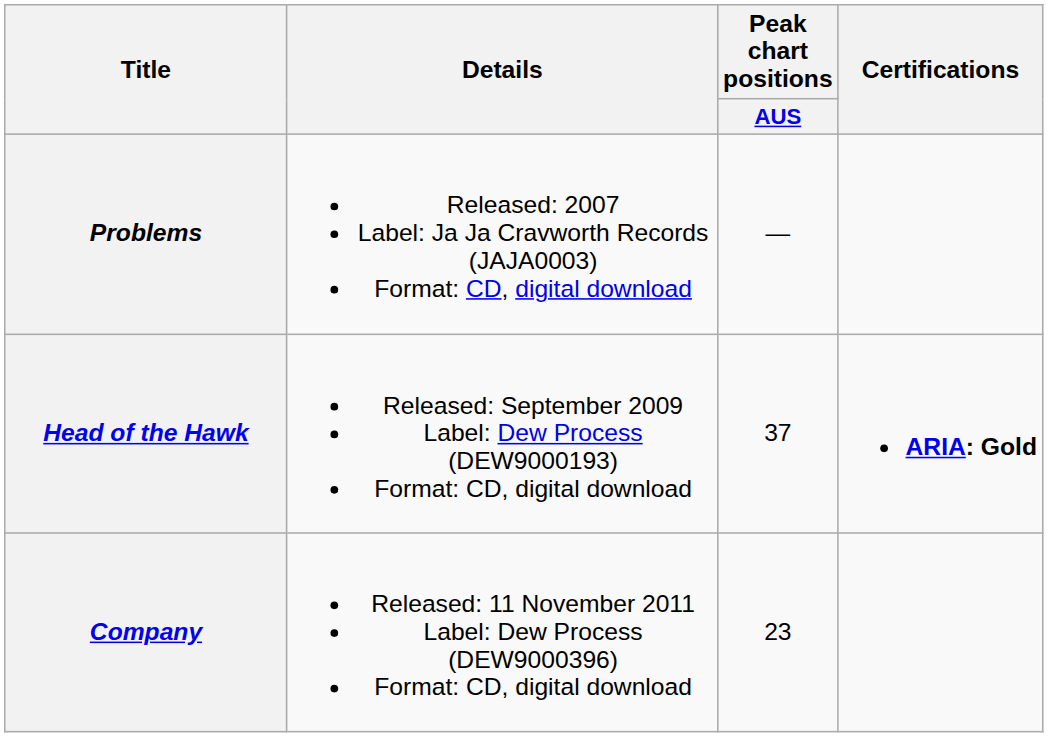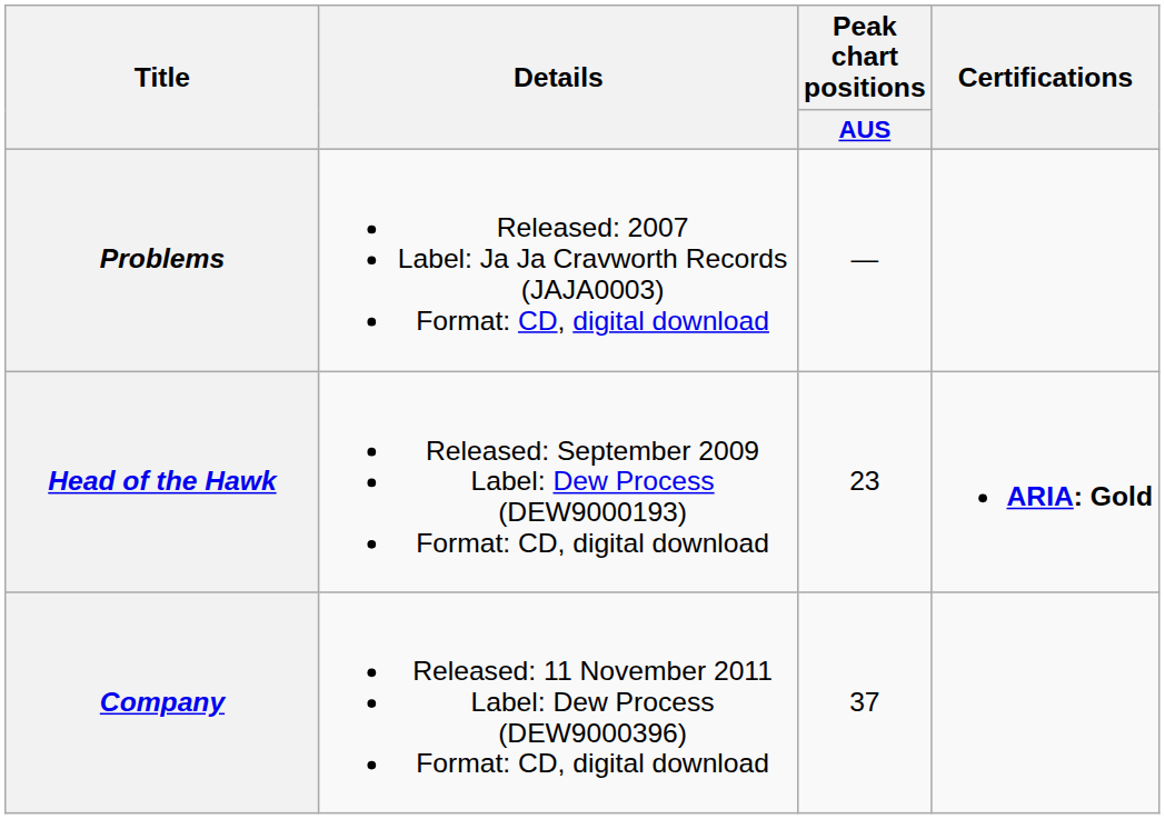Head of the Hawk | Peak chart positions / AUS: 37 -> 23
Company | Peak chart positions / AUS: 23 -> 37
